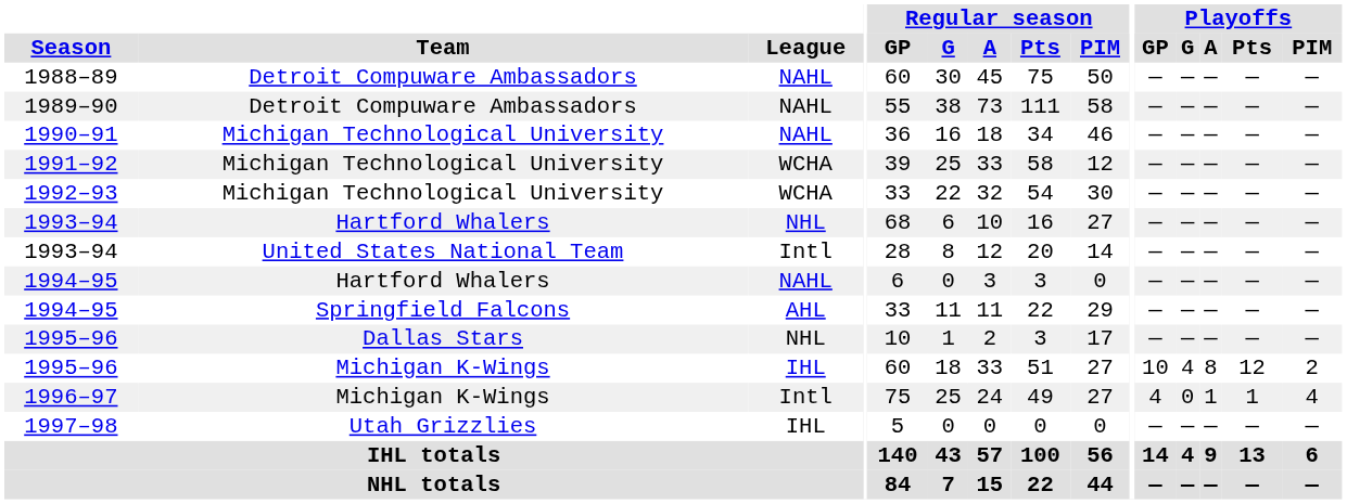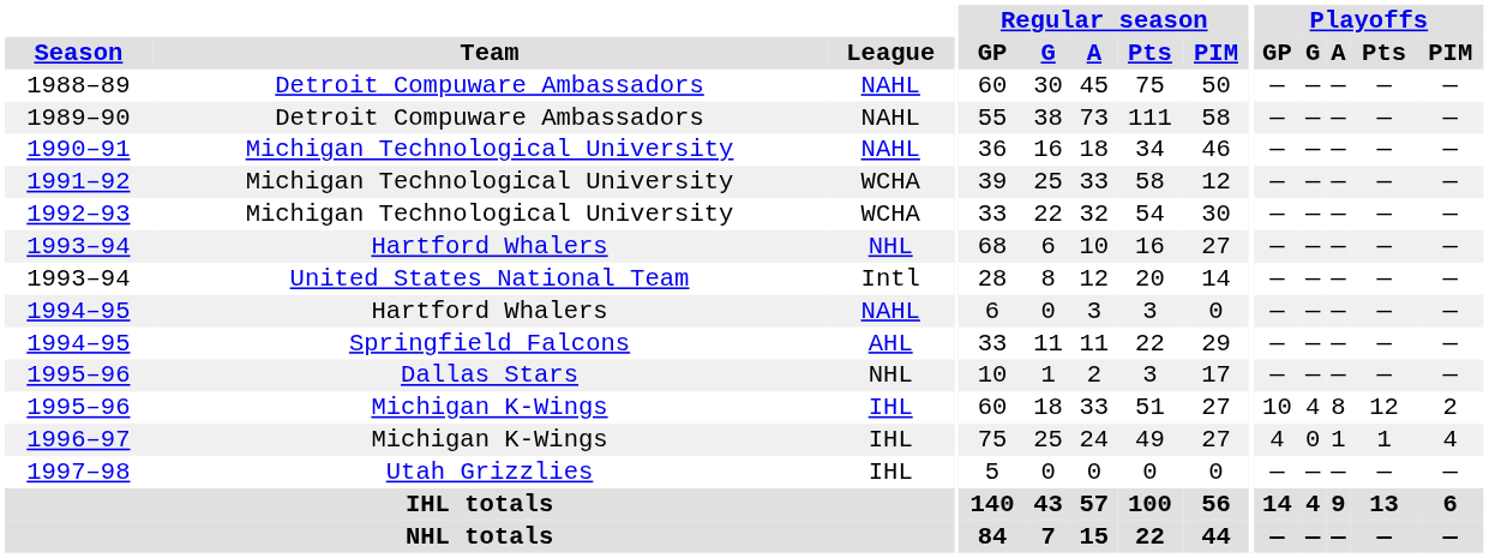1996–97 | League: Intl -> IHL
